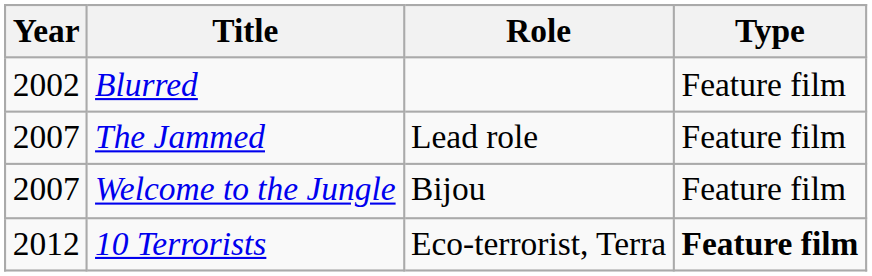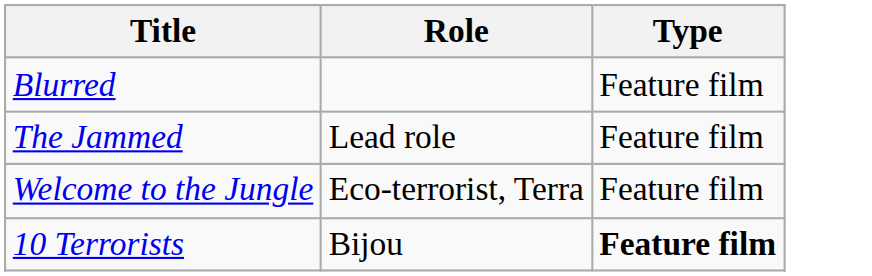- column: Year | 2002 | 2007 | 2007 | 2012
Welcome to the Jungle | Role: Bijou -> Eco-terrorist, Terra
10 Terrorists | Role: Eco-terrorist, Terra -> Bijou
